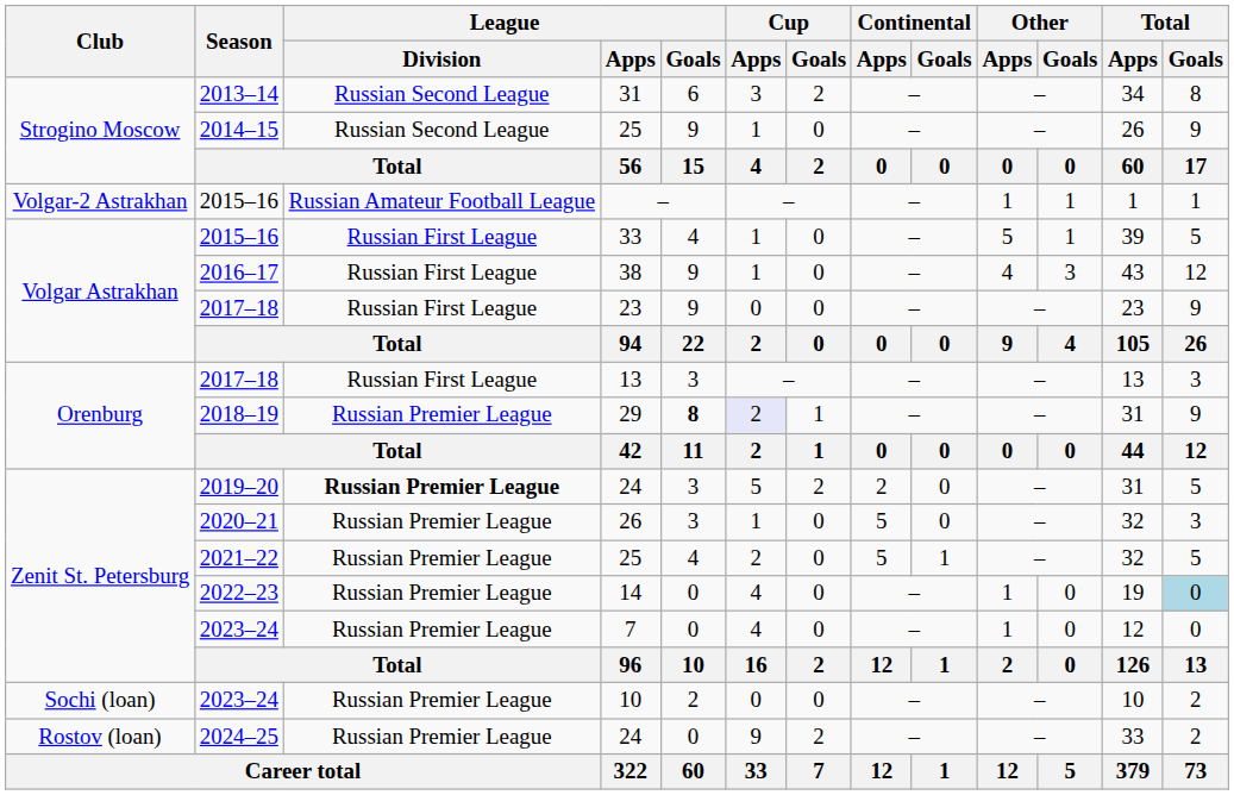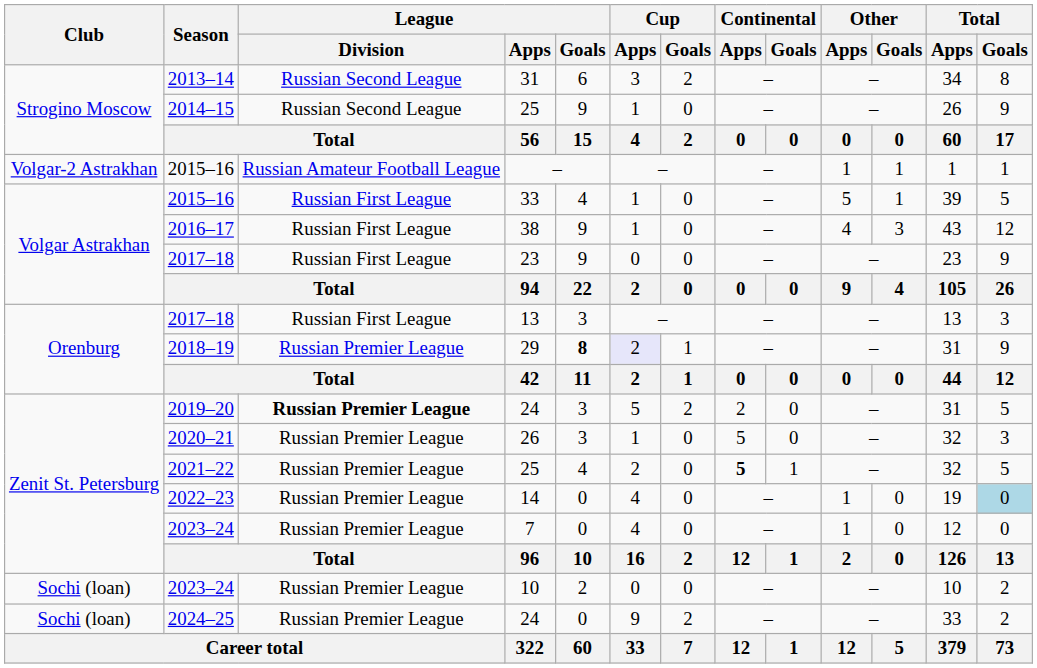2021–22 / 25 | Continental / Apps: normal -> bold
2024–25 / 24 | Club: Rostov (loan) -> Sochi (loan)
